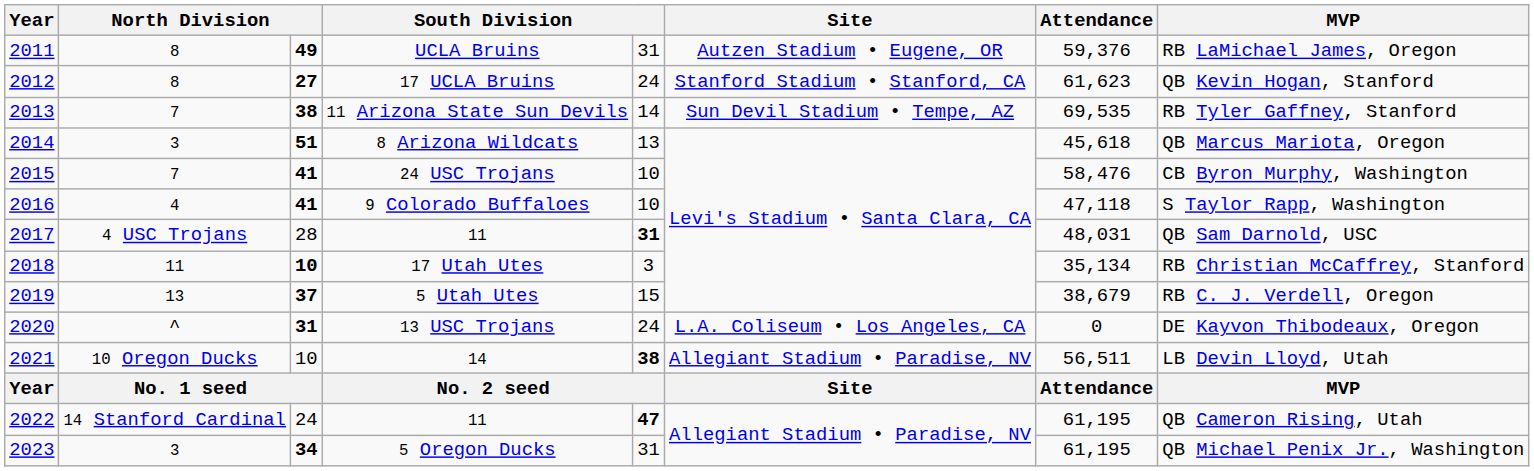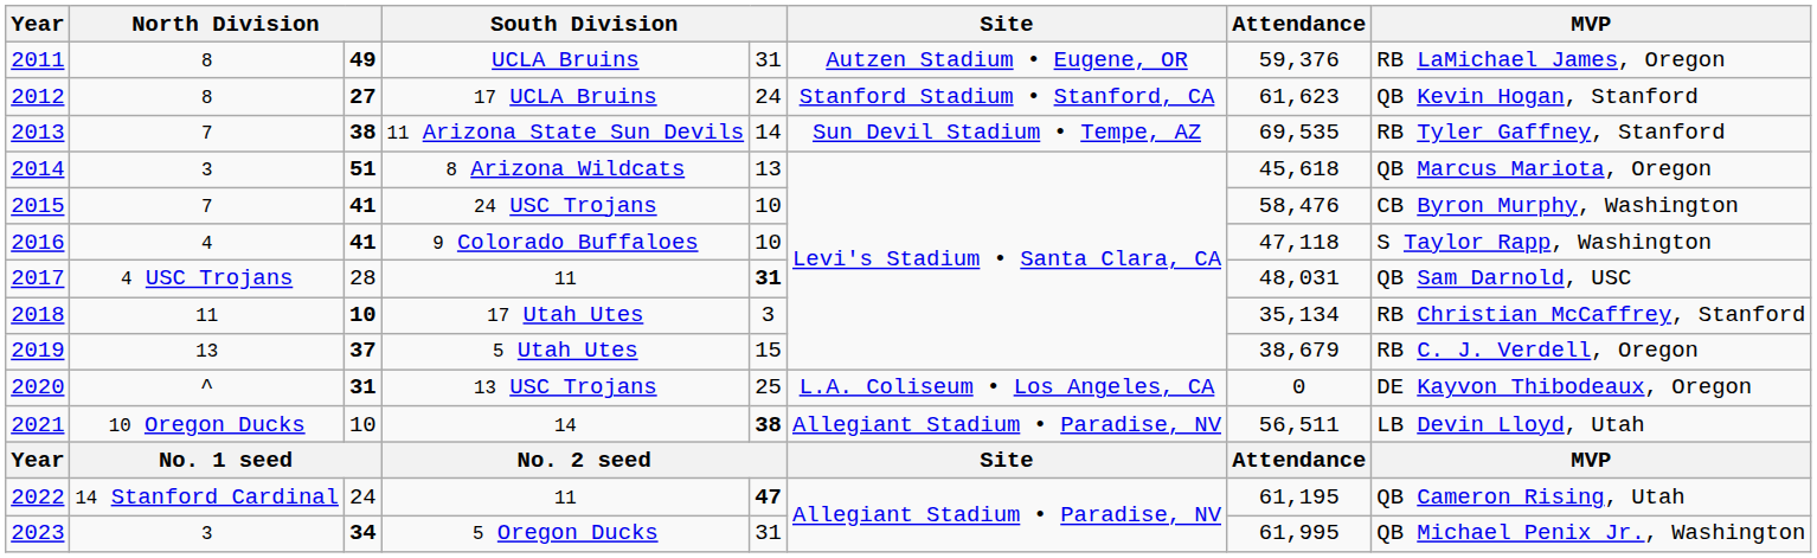13 USC Trojans | column 5: 24 -> 25
5 Oregon Ducks | Attendance: 61,195 -> 61,995
